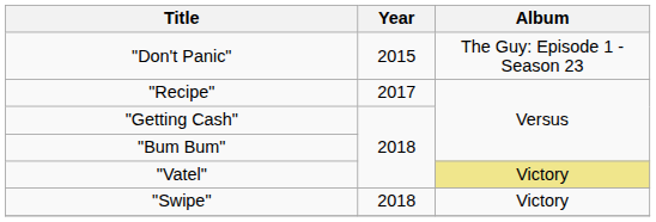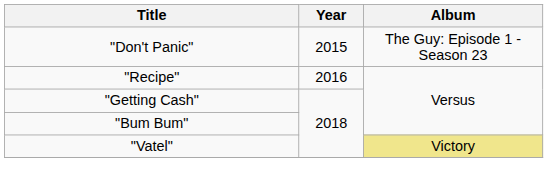"Recipe" | Year: 2017 -> 2016
- row: "Swipe" | 2018 | Victory
